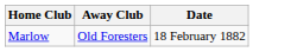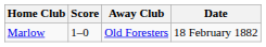+ column: Score | 1–0
